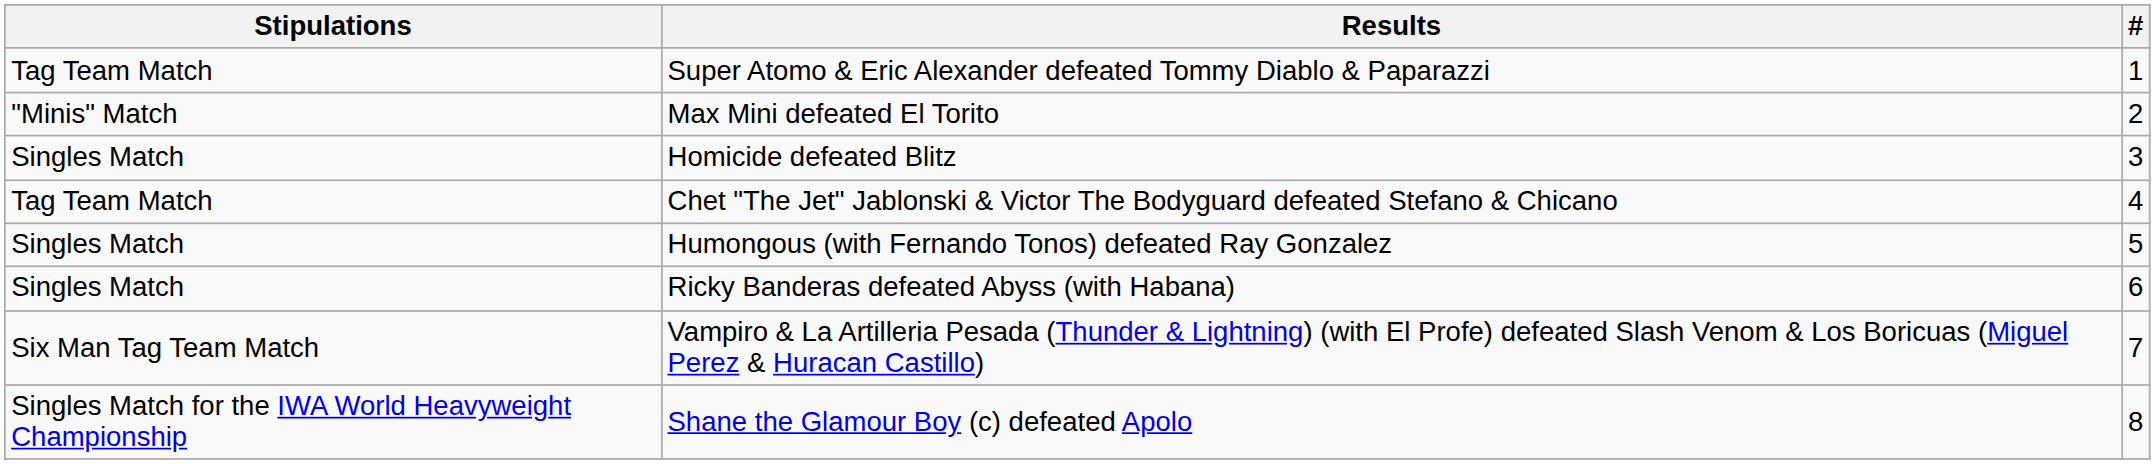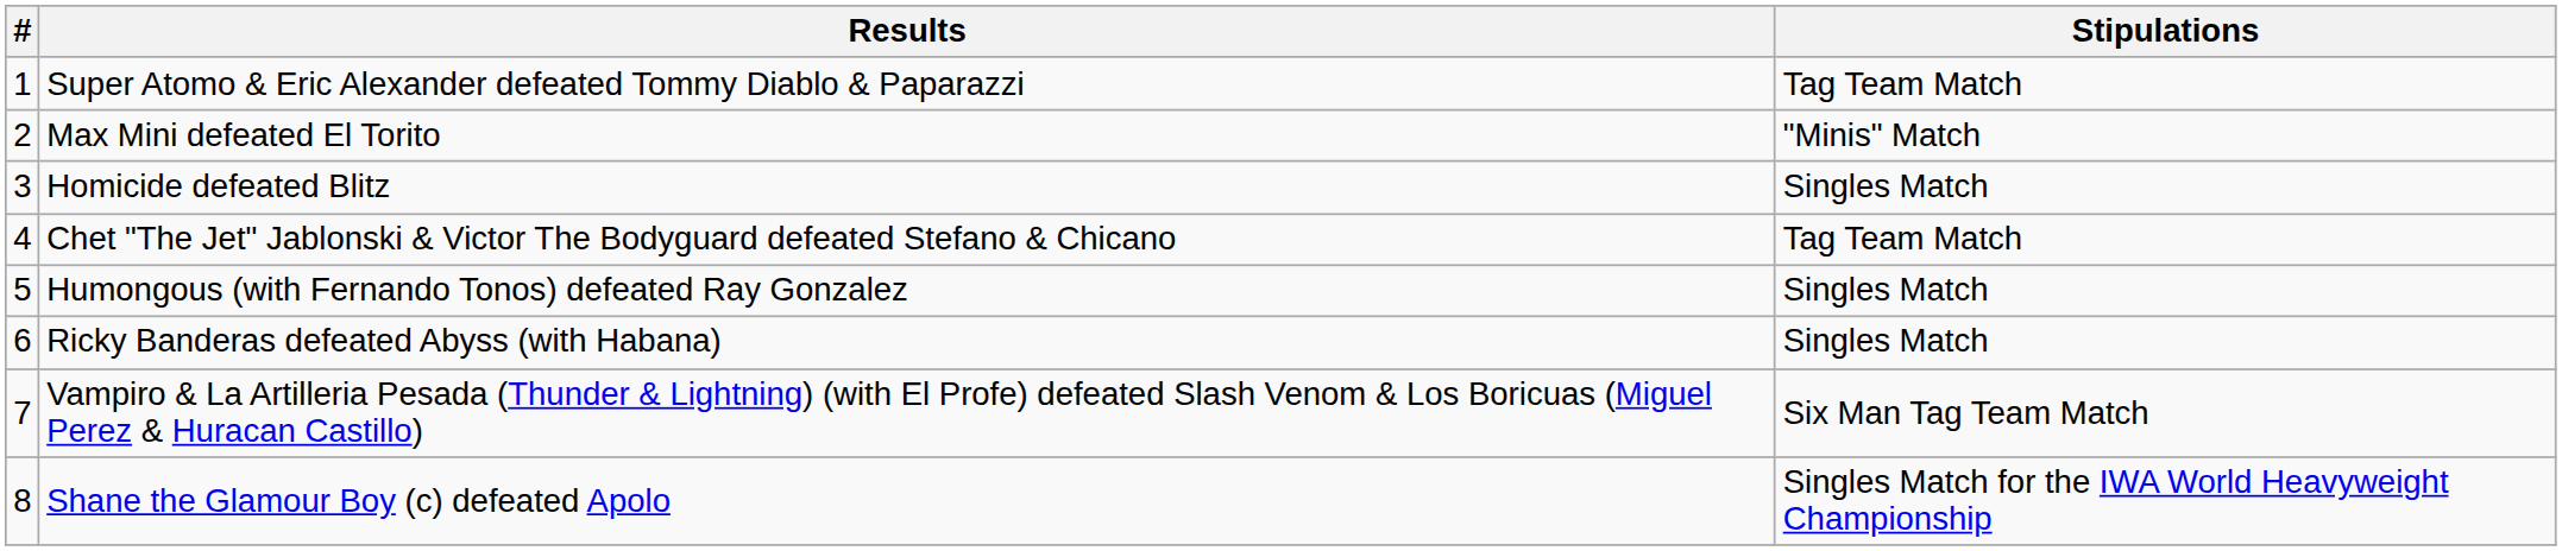columns swapped: # <-> Stipulations
